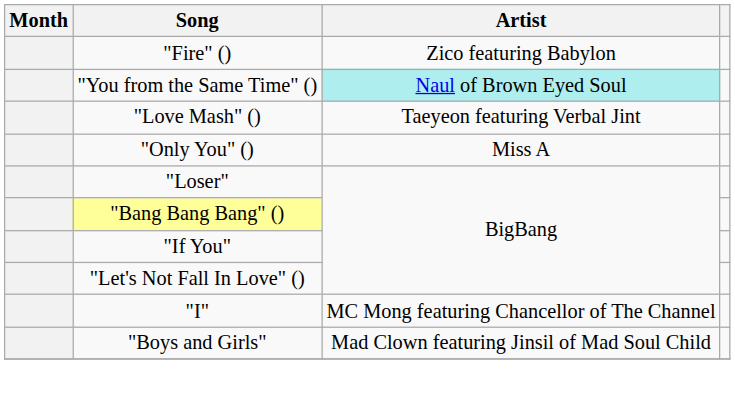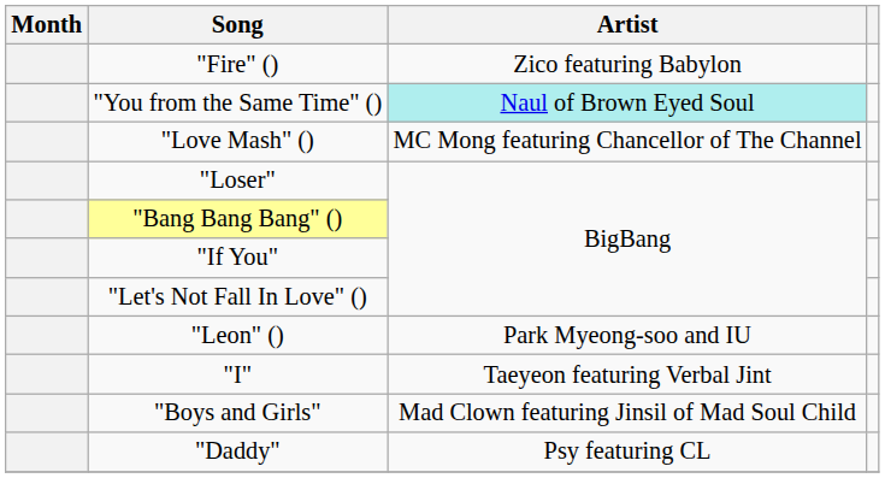"Love Mash" () | Artist: Taeyeon featuring Verbal Jint -> MC Mong featuring Chancellor of The Channel
- row: "Only You" () | Miss A
+ row: "Leon" () | Park Myeong-soo and IU
"I" | Artist: MC Mong featuring Chancellor of The Channel -> Taeyeon featuring Verbal Jint
+ row: "Daddy" | Psy featuring CL
